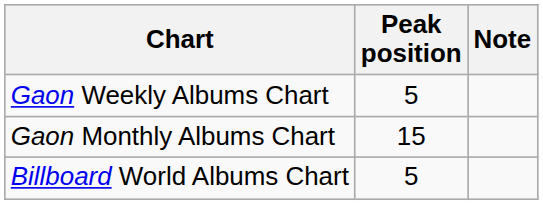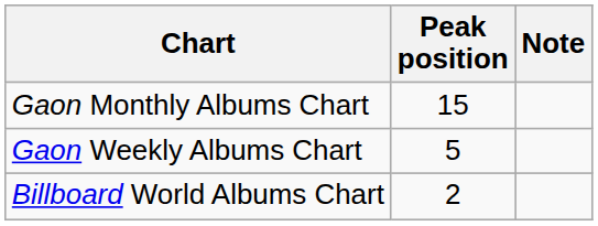rows swapped: Gaon Weekly Albums Chart <-> Gaon Monthly Albums Chart
Billboard World Albums Chart | Peak position: 5 -> 2
